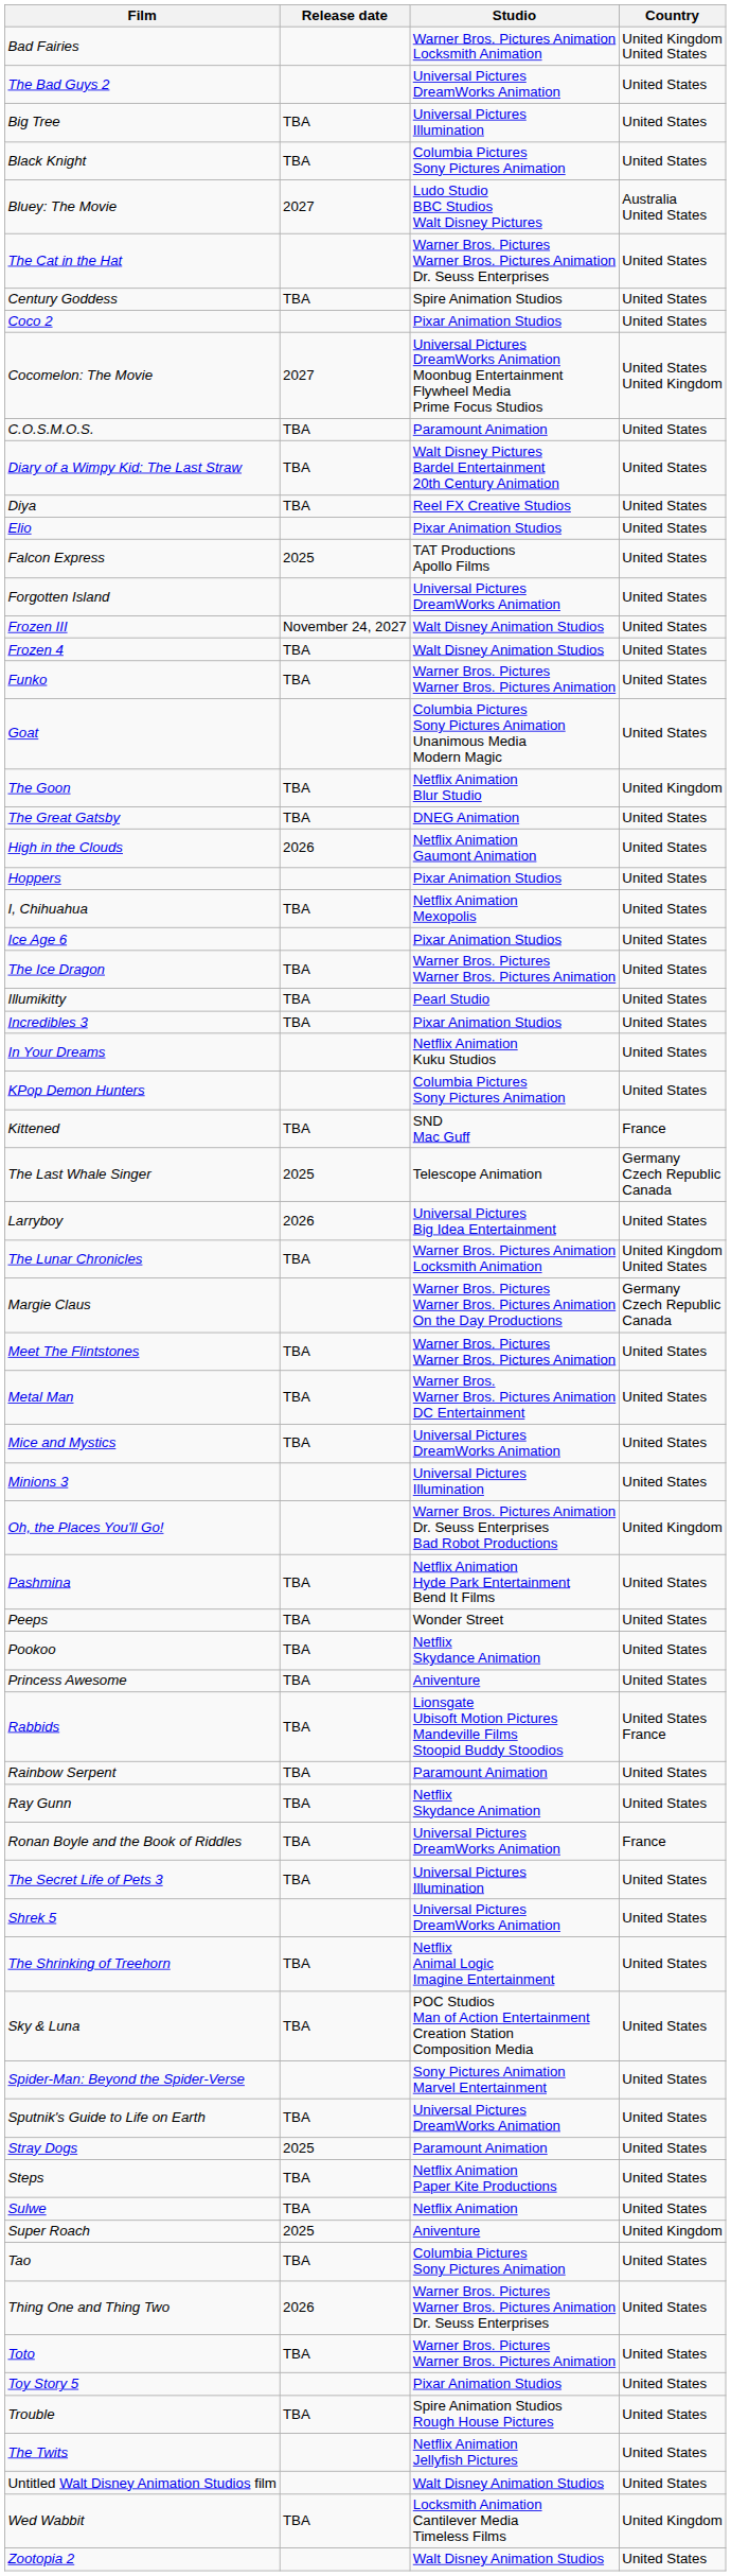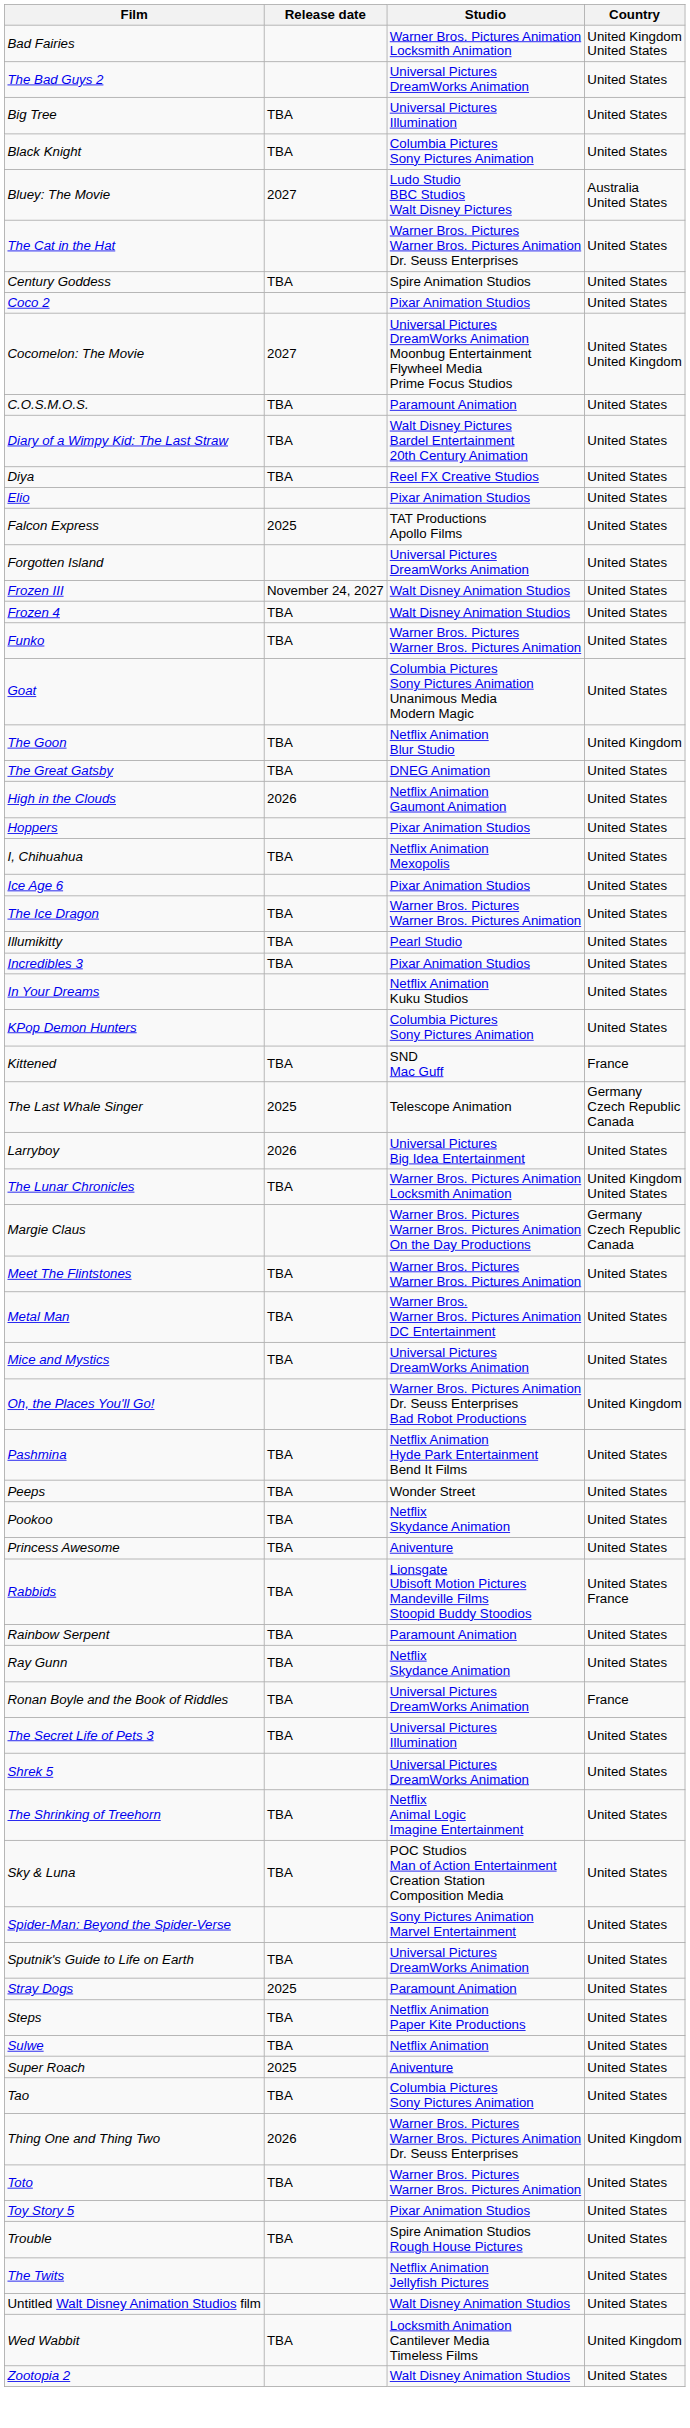- row: Minions 3 | Universal Pictures Illumination | United States
Super Roach | Country: United Kingdom -> United States
Thing One and Thing Two | Country: United States -> United Kingdom
